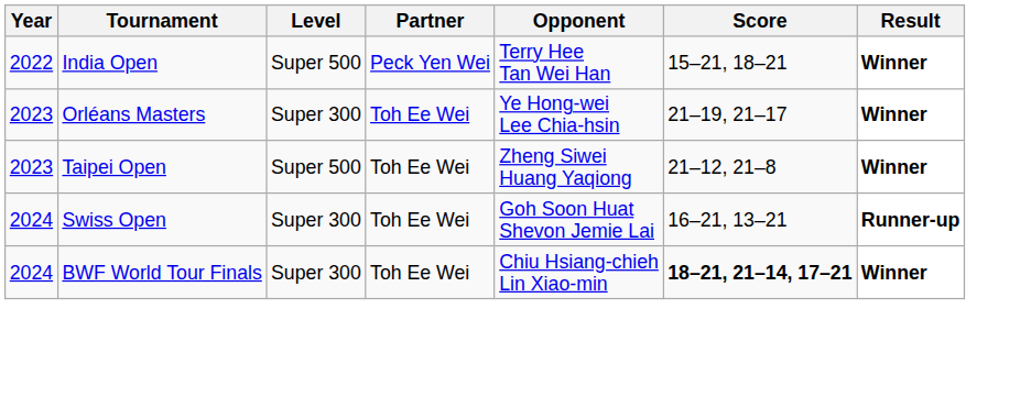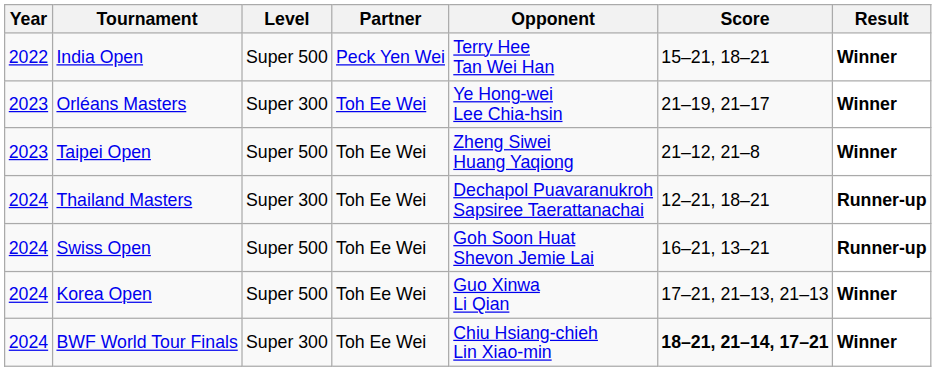+ row: 2024 | Thailand Masters | Super 300 | Toh Ee Wei | Dechapol Puavaranukroh Sapsiree Taerattanachai | 12–21, 18–21 | Runner-up
Swiss Open | Level: Super 300 -> Super 500
+ row: 2024 | Korea Open | Super 500 | Toh Ee Wei | Guo Xinwa Li Qian | 17–21, 21–13, 21–13 | Winner
